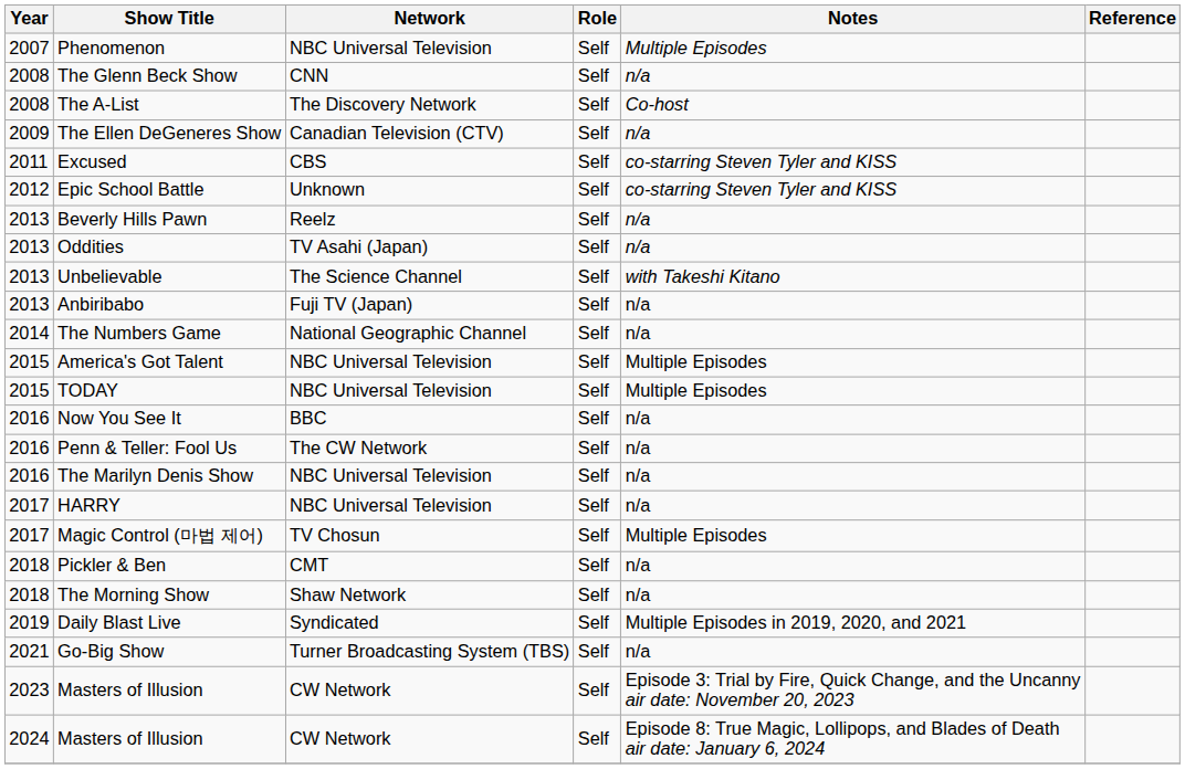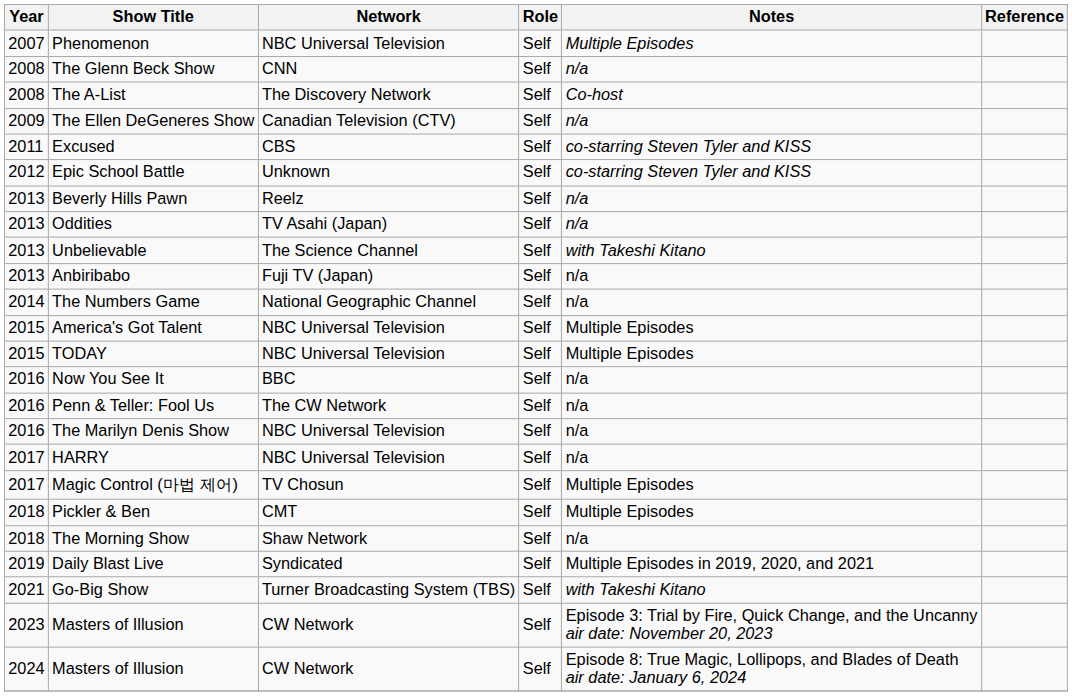Pickler & Ben | Notes: n/a -> Multiple Episodes
Go-Big Show | Notes: n/a -> with Takeshi Kitano
